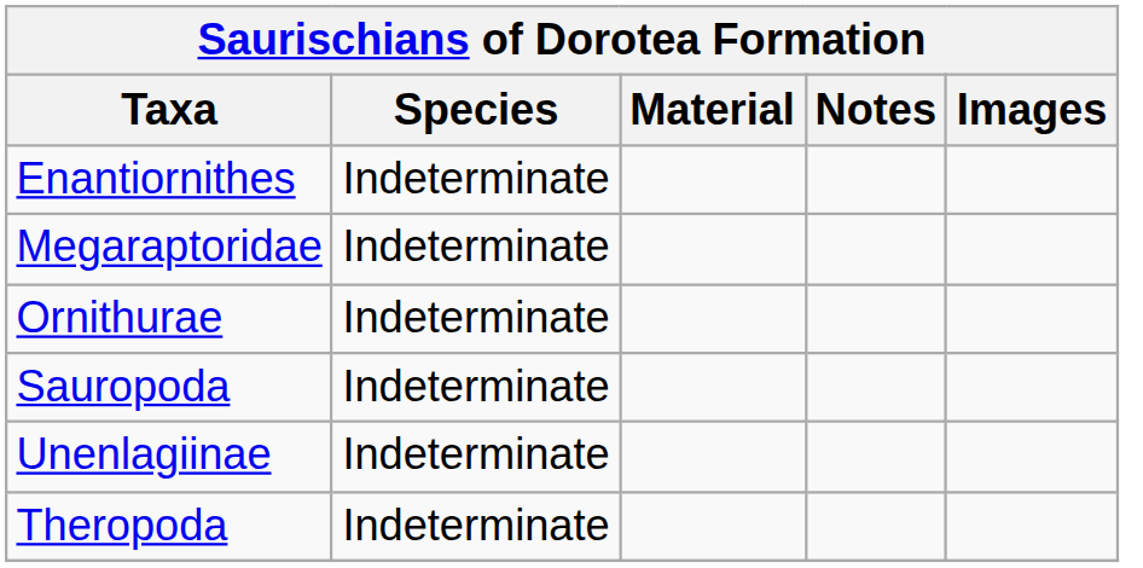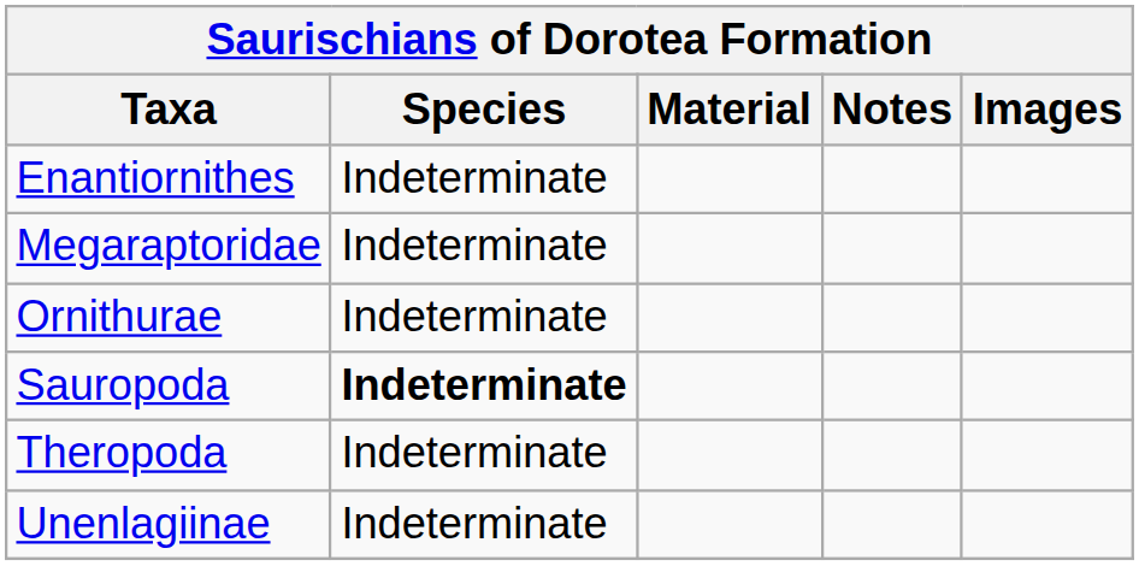Sauropoda | Species: normal -> bold
rows swapped: Unenlagiinae <-> Theropoda
